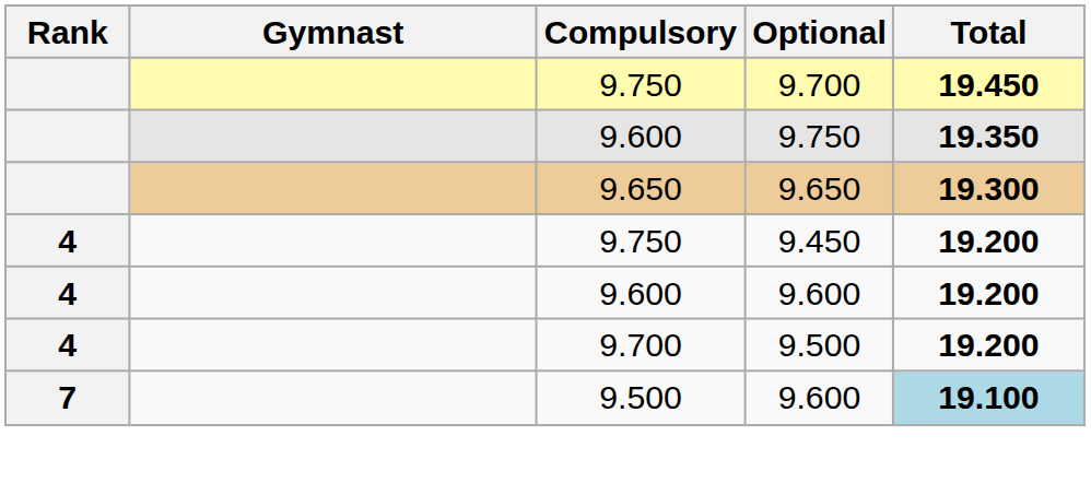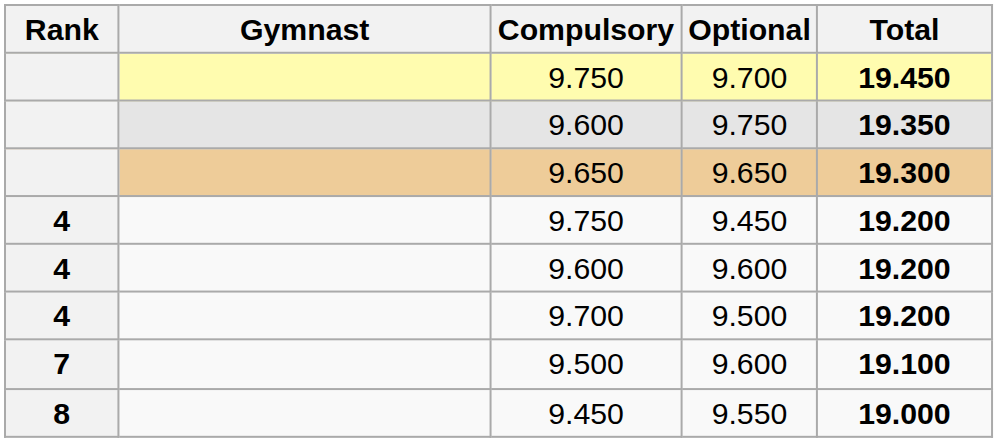9.500 / 9.600 | Total: lightblue background -> no background
+ row: 8 | 9.450 | 9.550 | 19.000
